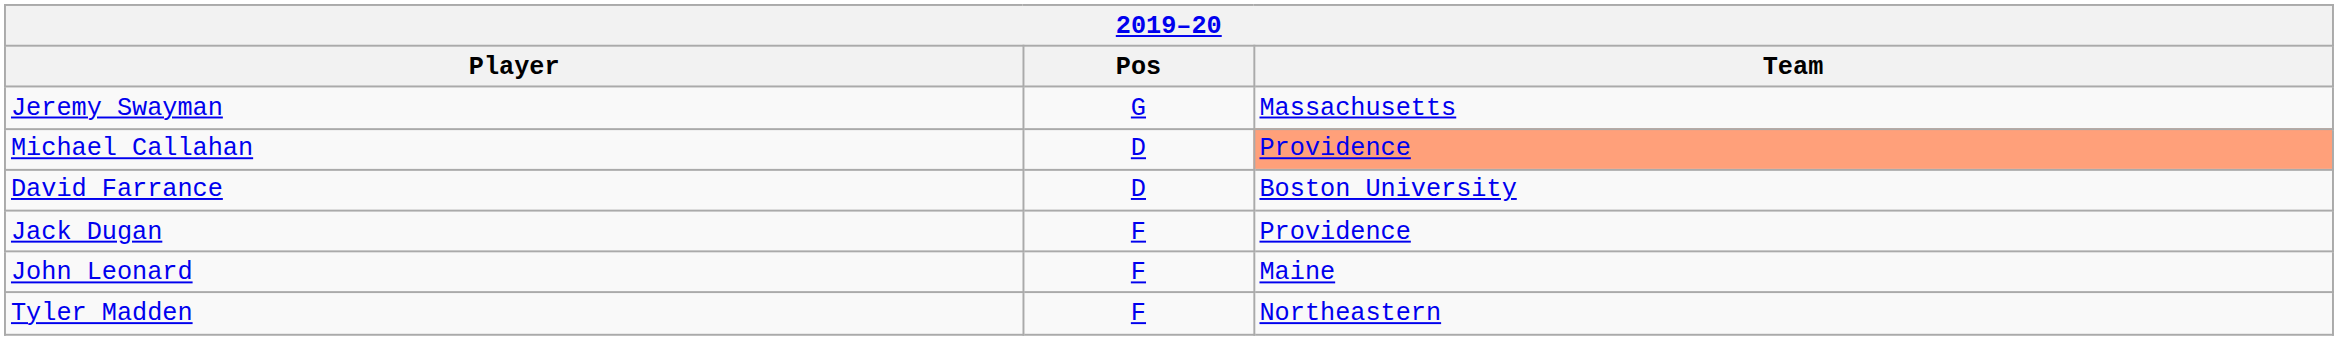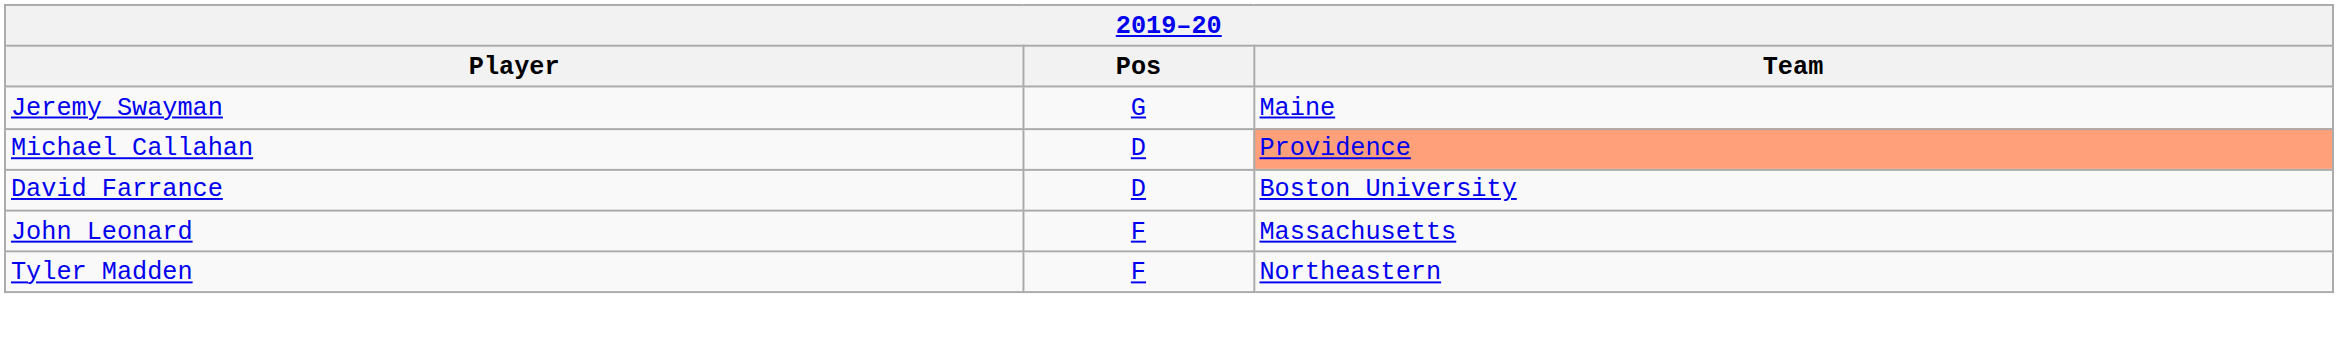Jeremy Swayman | Team: Massachusetts -> Maine
- row: Jack Dugan | F | Providence
John Leonard | Team: Maine -> Massachusetts
